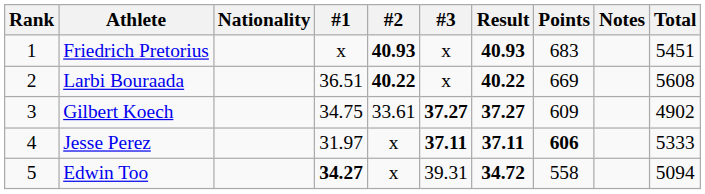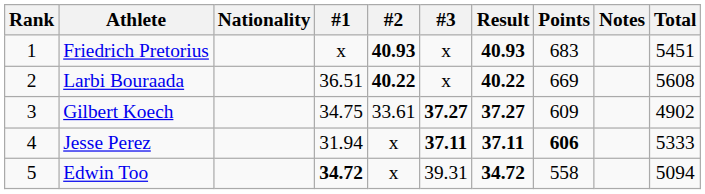Jesse Perez | #1: 31.97 -> 31.94
Edwin Too | #1: 34.27 -> 34.72
